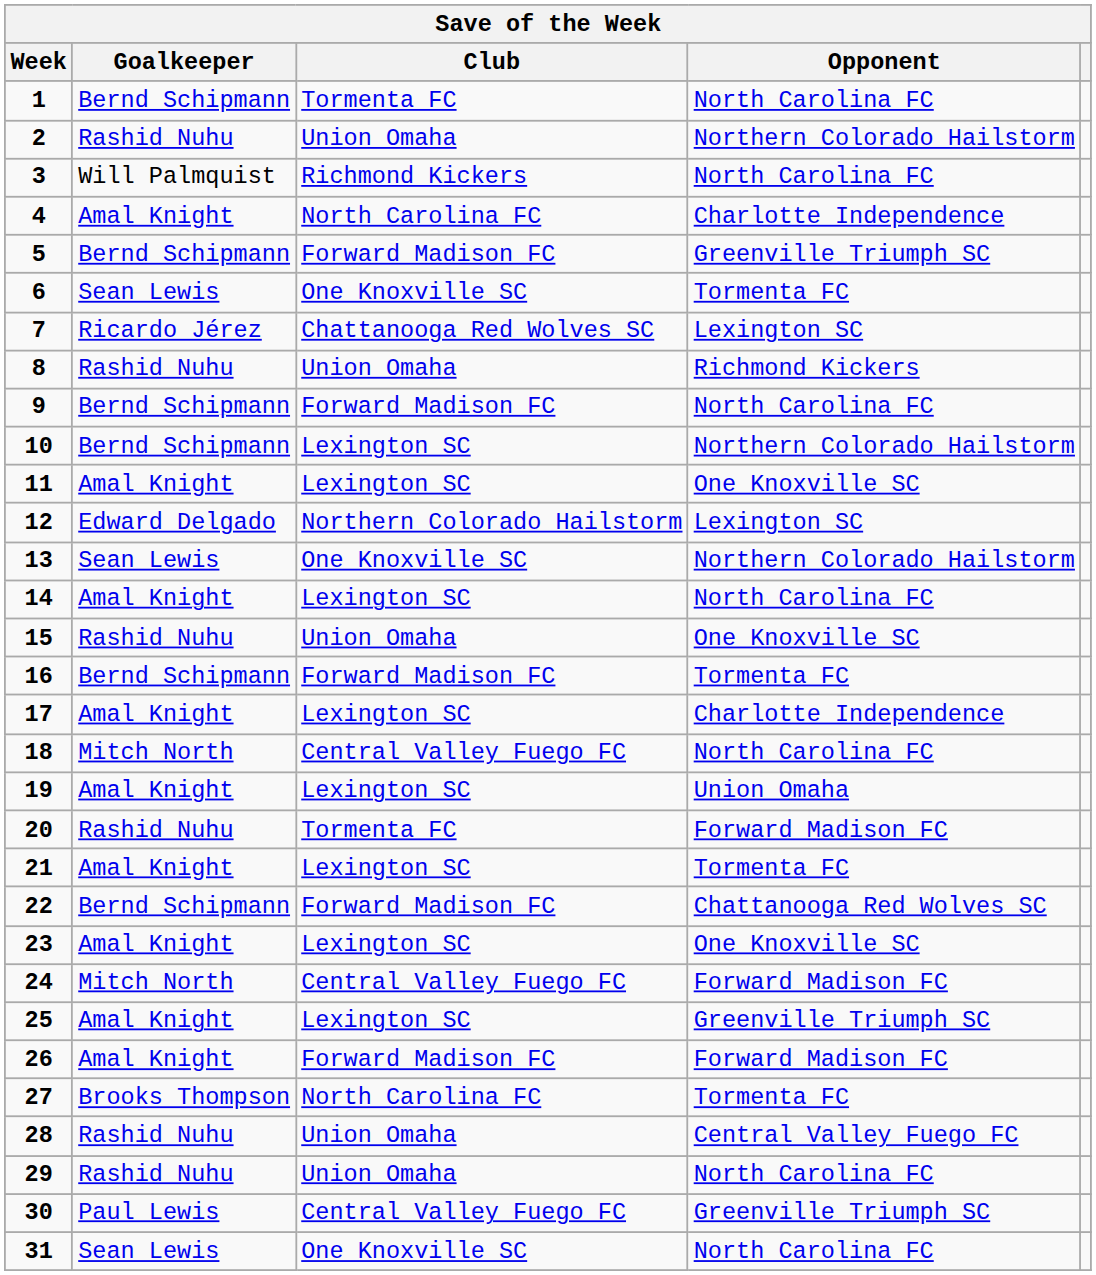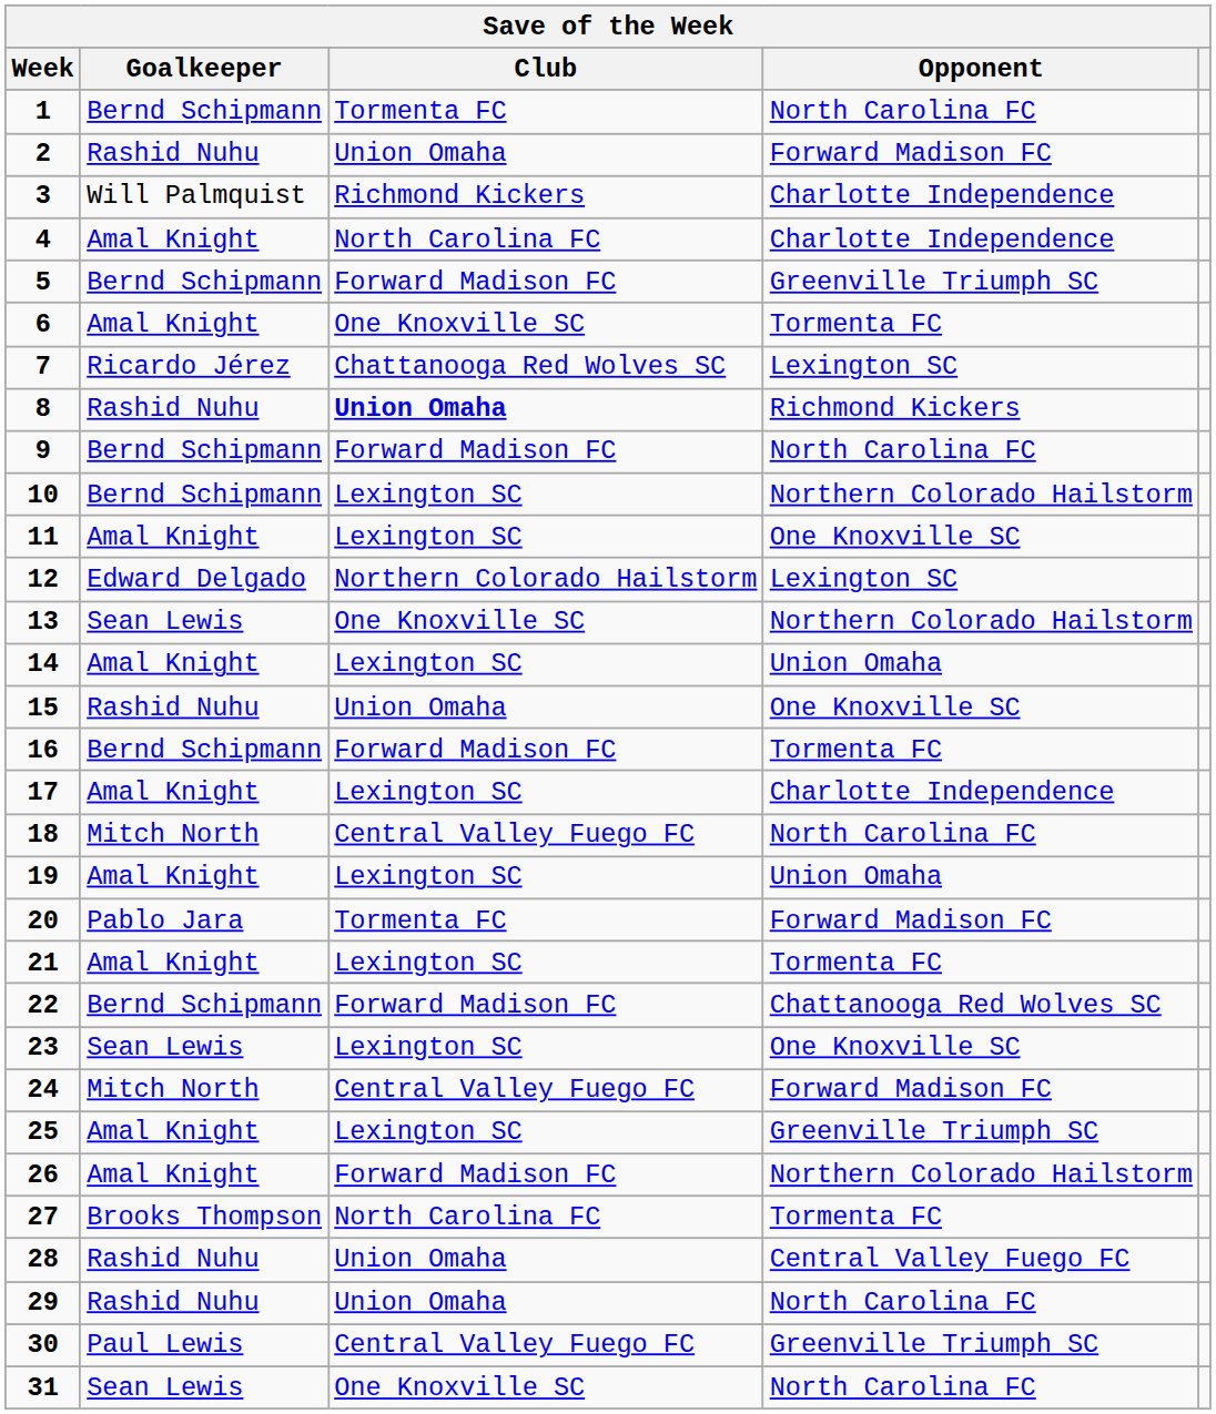2 | Opponent: Northern Colorado Hailstorm -> Forward Madison FC
3 | Opponent: North Carolina FC -> Charlotte Independence
6 | Goalkeeper: Sean Lewis -> Amal Knight
8 | Club: normal -> bold
14 | Opponent: North Carolina FC -> Union Omaha
20 | Goalkeeper: Rashid Nuhu -> Pablo Jara
23 | Goalkeeper: Amal Knight -> Sean Lewis
26 | Opponent: Forward Madison FC -> Northern Colorado Hailstorm
